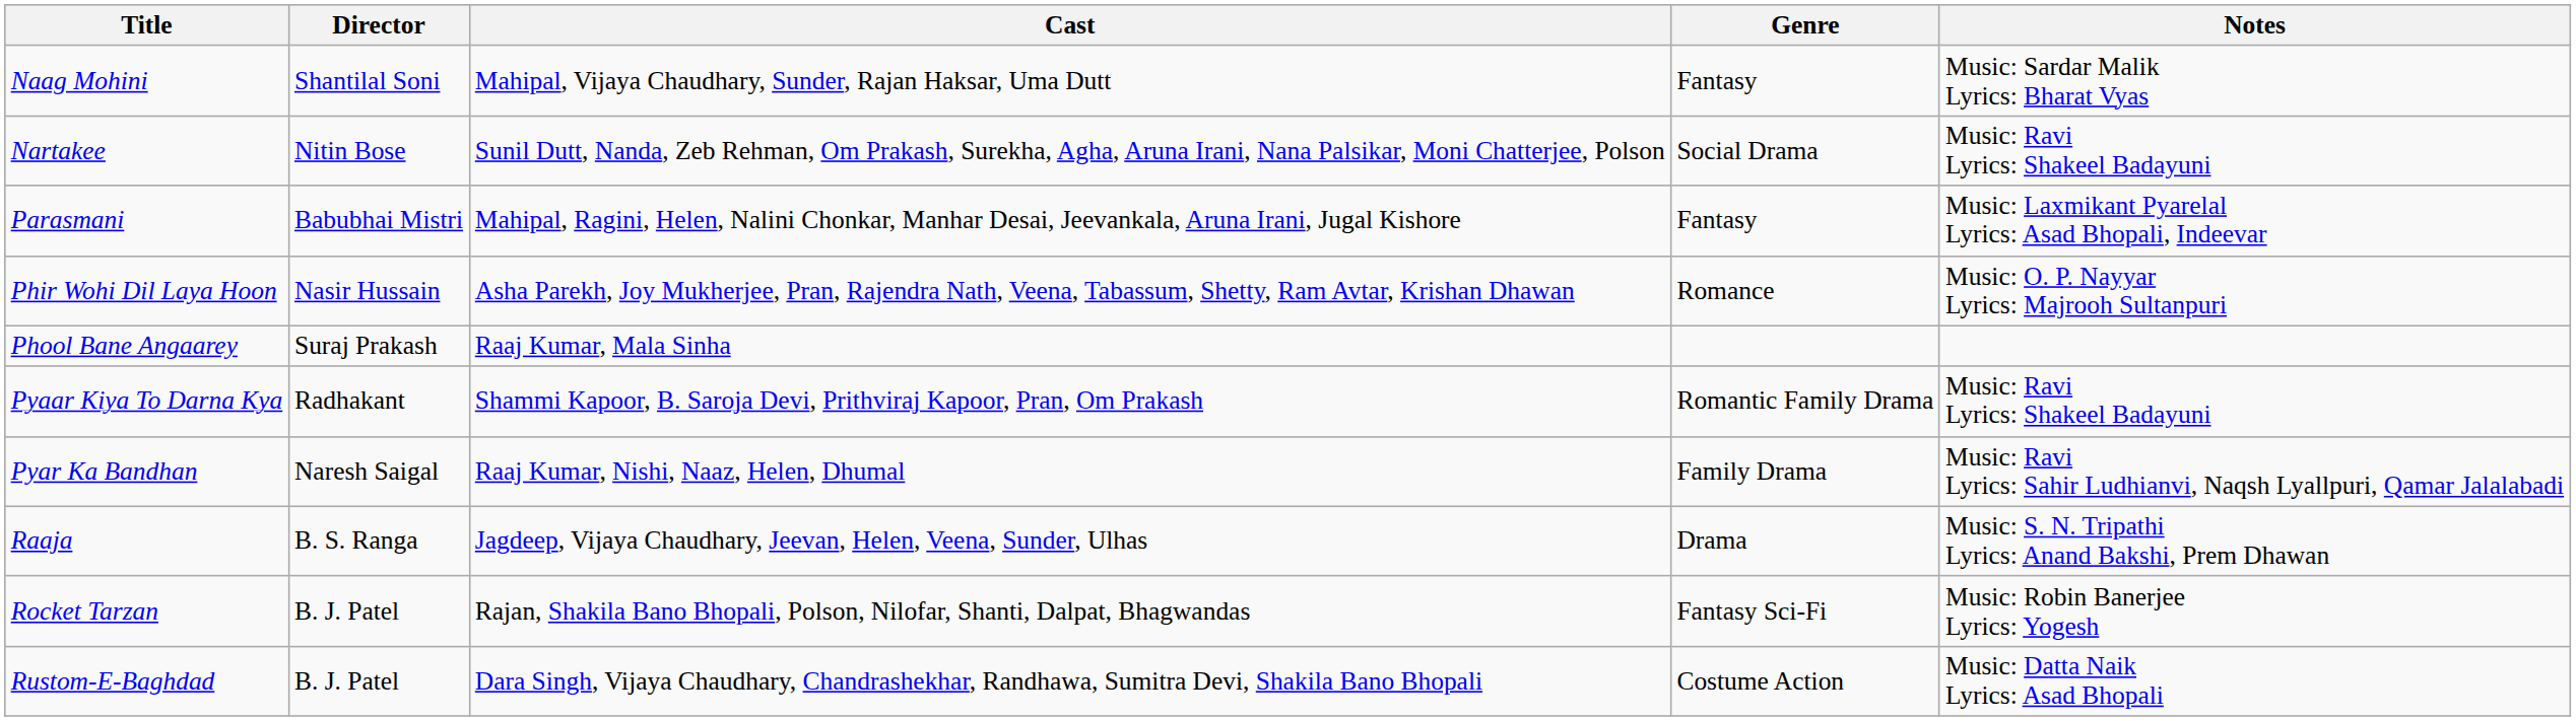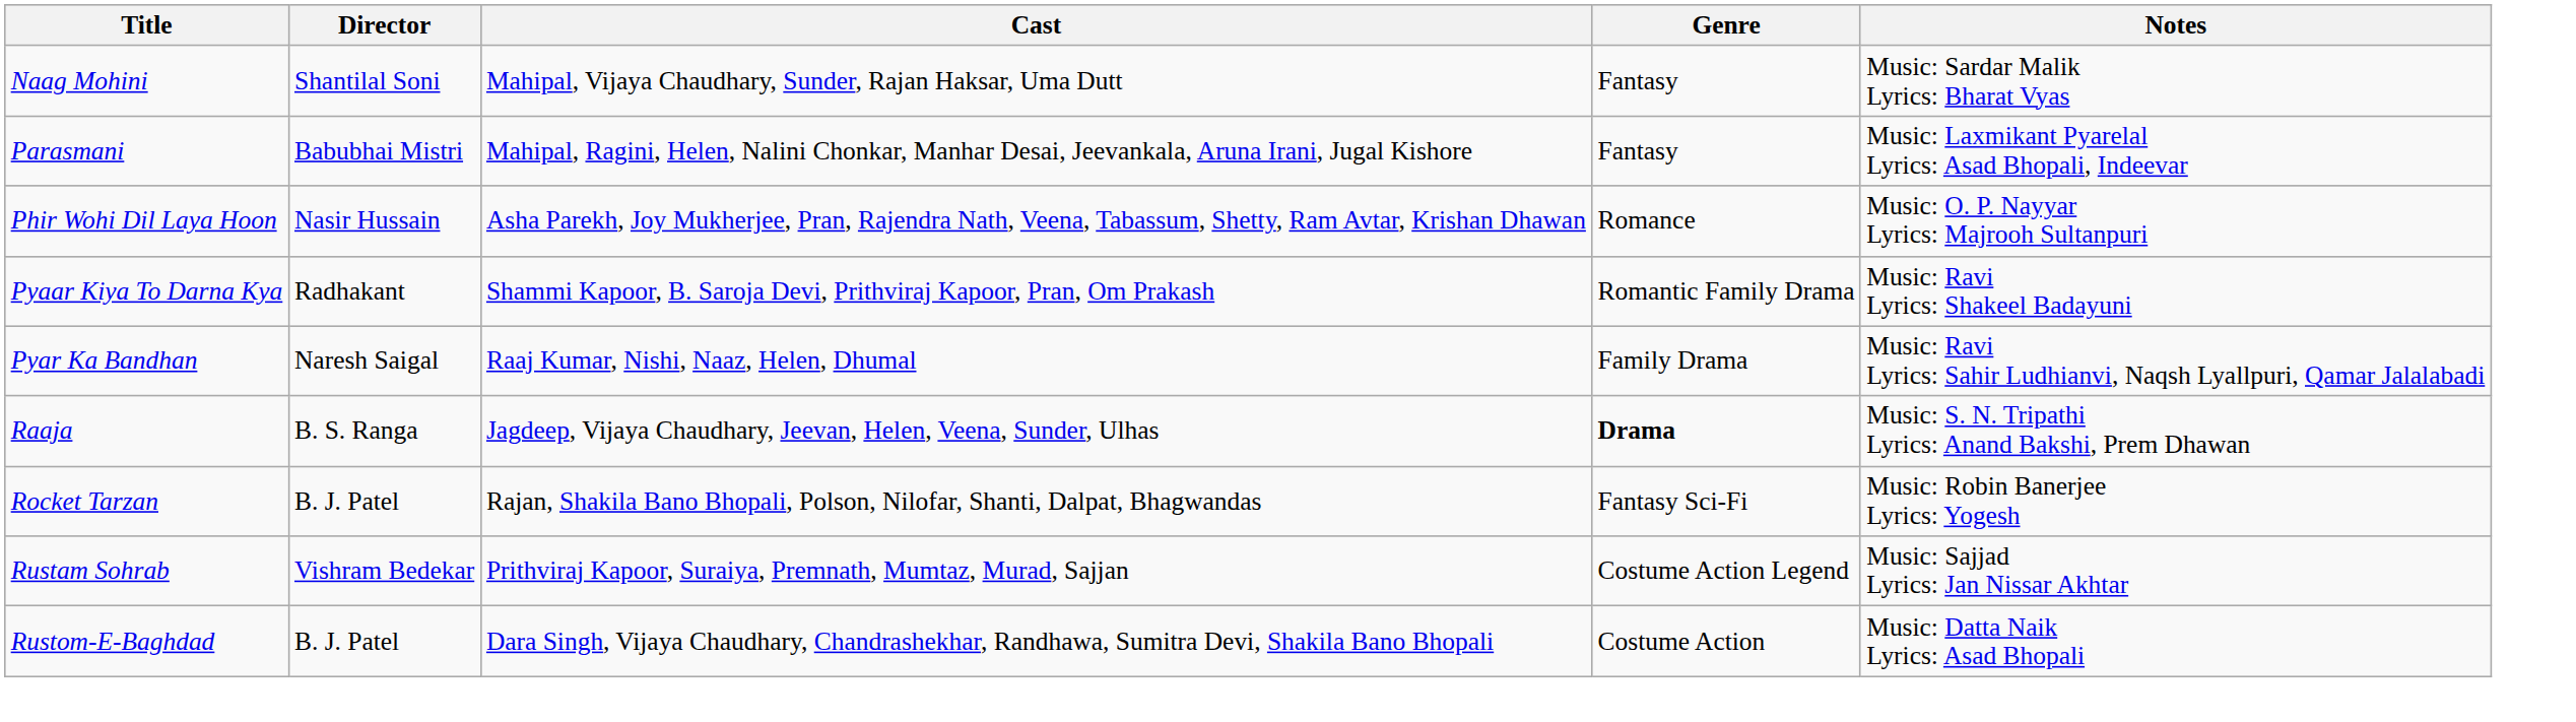- row: Nartakee | Nitin Bose | Sunil Dutt, Nanda, Zeb Rehman, Om Prakash, Surekha, Agha, Aruna Irani, Nana Palsikar, Moni Chatterjee, Polson | Social Drama | Music: Ravi Lyrics: Shakeel Badayuni
- row: Phool Bane Angaarey | Suraj Prakash | Raaj Kumar, Mala Sinha
Raaja | Genre: normal -> bold
+ row: Rustam Sohrab | Vishram Bedekar | Prithviraj Kapoor, Suraiya, Premnath, Mumtaz, Murad, Sajjan | Costume Action Legend | Music: Sajjad Lyrics: Jan Nissar Akhtar
